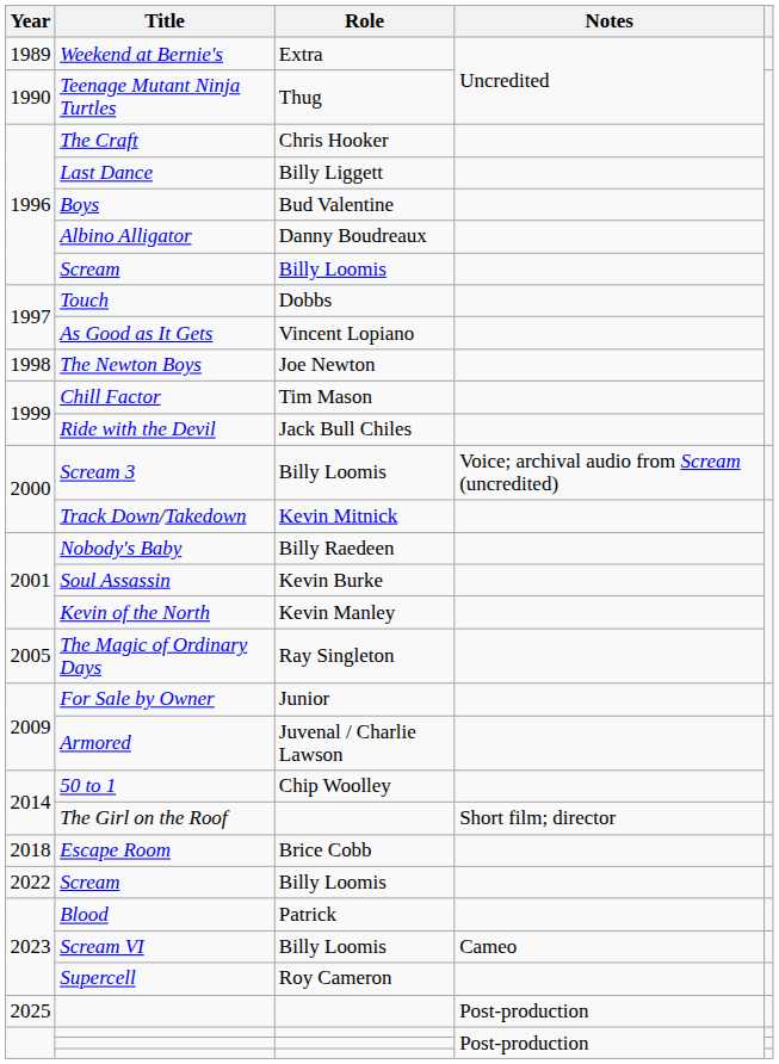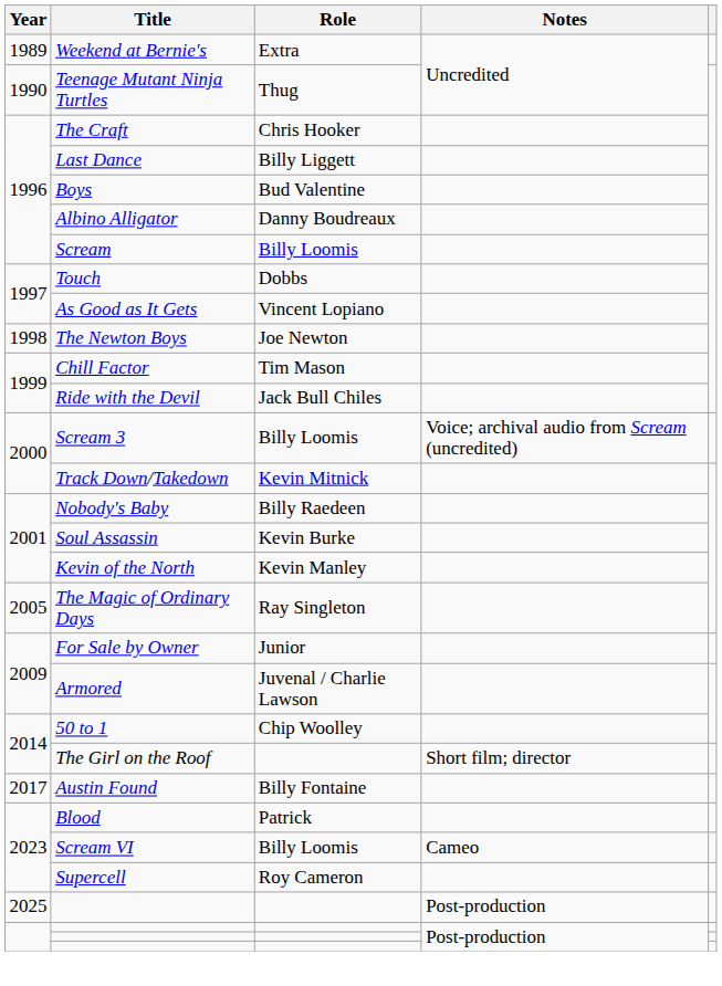+ row: 2017 | Austin Found | Billy Fontaine
- row: 2018 | Escape Room | Brice Cobb
- row: 2022 | Scream | Billy Loomis
